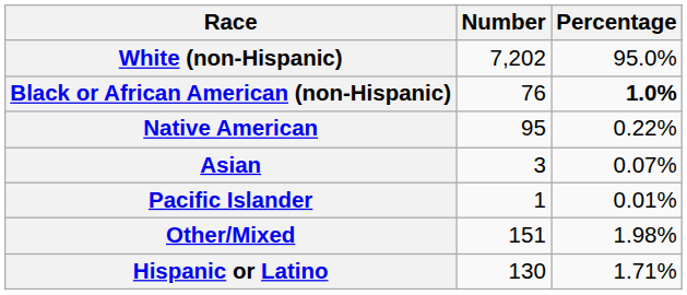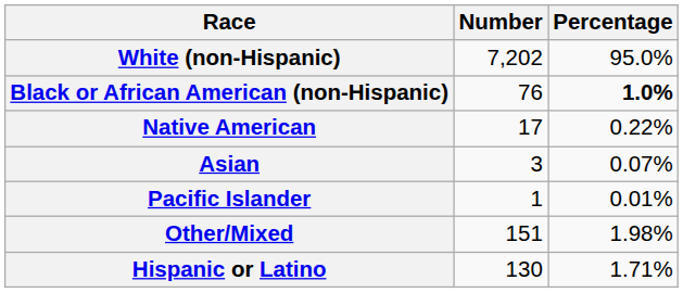Native American | Number: 95 -> 17
